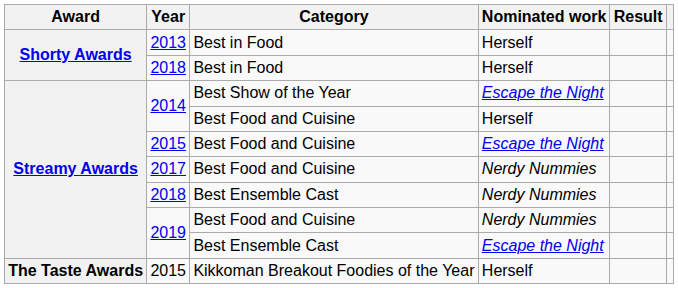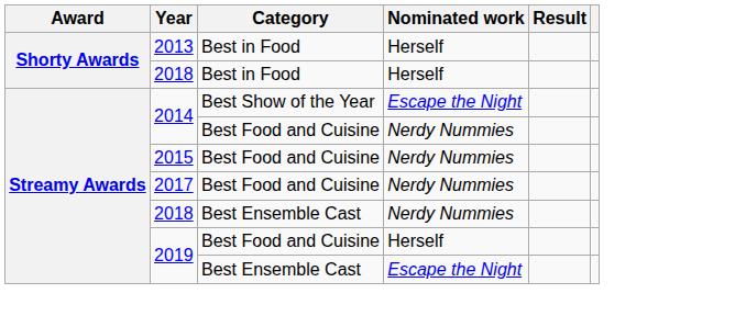2014 / Best Food and Cuisine | Nominated work: Herself -> Nerdy Nummies
2015 / Best Food and Cuisine | Nominated work: Escape the Night -> Nerdy Nummies
2019 / Best Food and Cuisine | Nominated work: Nerdy Nummies -> Herself
- row: The Taste Awards | 2015 | Kikkoman Breakout Foodies of the Year | Herself
